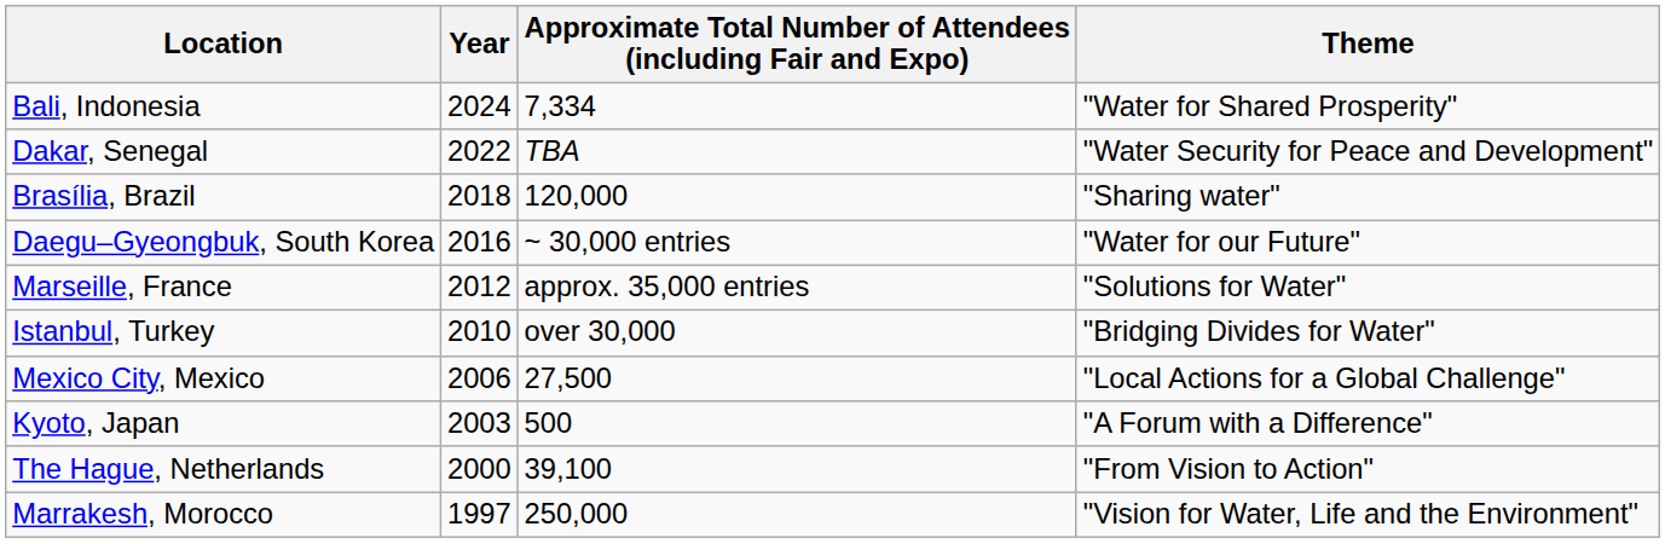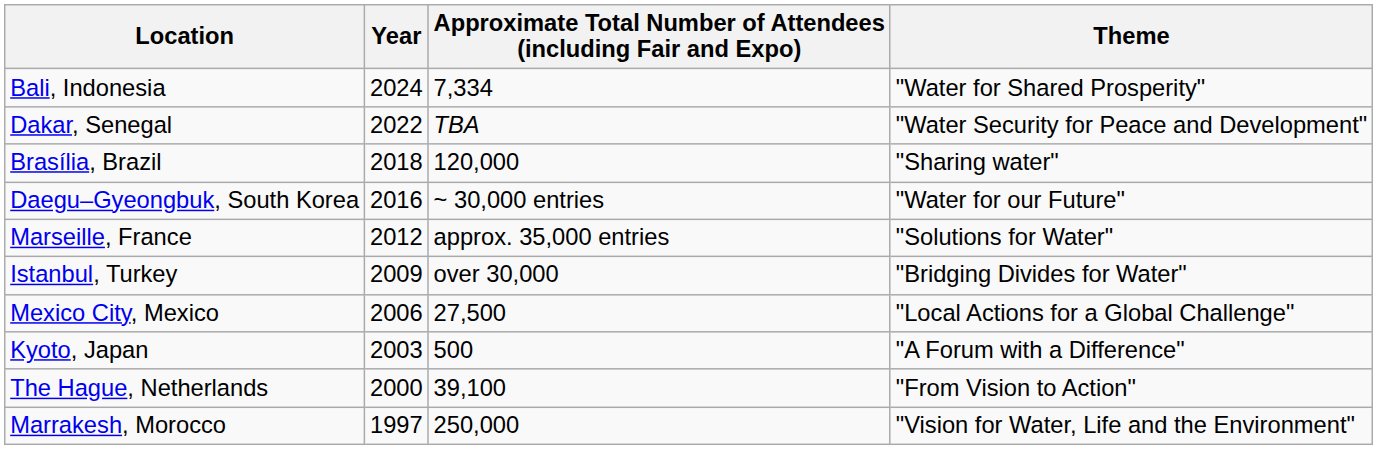Istanbul, Turkey | Year: 2010 -> 2009
